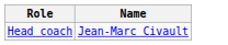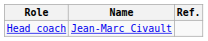+ column: Ref.
